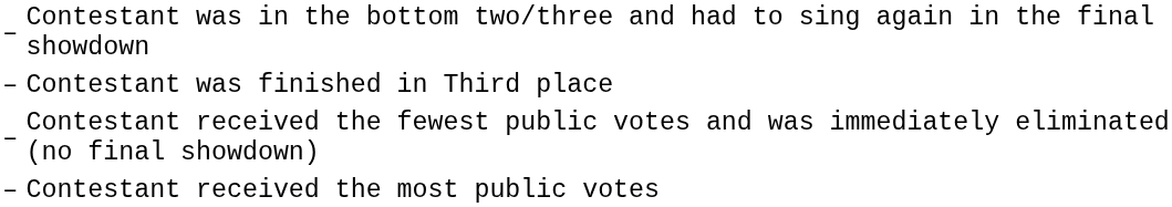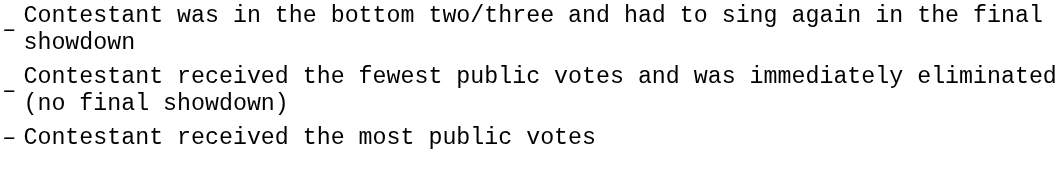- row: – | Contestant was finished in Third place
